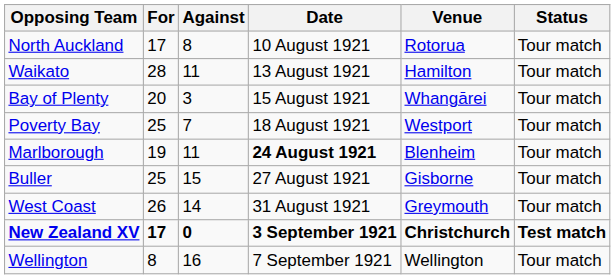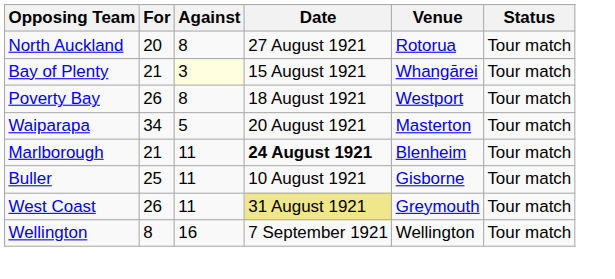North Auckland | For: 17 -> 20
North Auckland | Date: 10 August 1921 -> 27 August 1921
- row: Waikato | 28 | 11 | 13 August 1921 | Hamilton | Tour match
Bay of Plenty | For: 20 -> 21
Bay of Plenty | Against: no background -> lightyellow background
Poverty Bay | For: 25 -> 26
Poverty Bay | Against: 7 -> 8
+ row: Waiparapa | 34 | 5 | 20 August 1921 | Masterton | Tour match
Marlborough | For: 19 -> 21
Buller | Against: 15 -> 11
Buller | Date: 27 August 1921 -> 10 August 1921
West Coast | Against: 14 -> 11
West Coast | Date: no background -> khaki background
- row: New Zealand XV | 17 | 0 | 3 September 1921 | Christchurch | Test match
